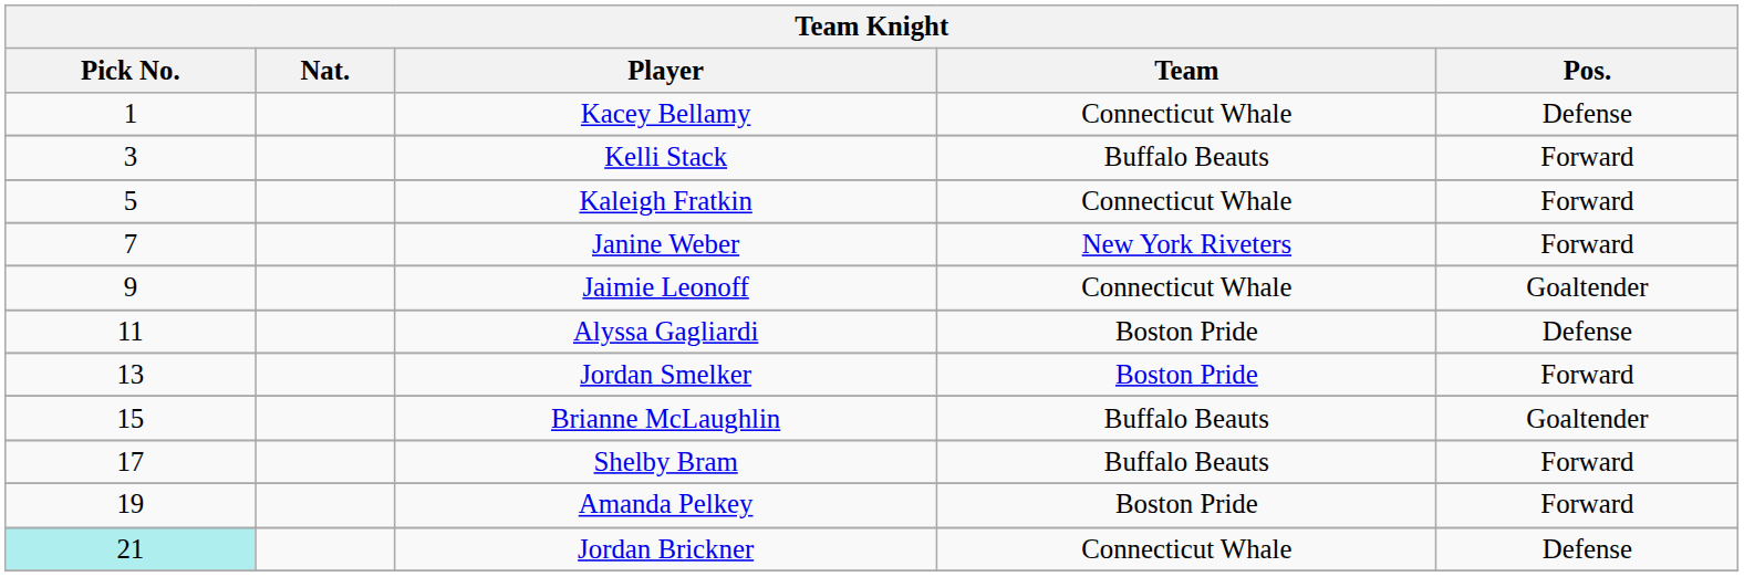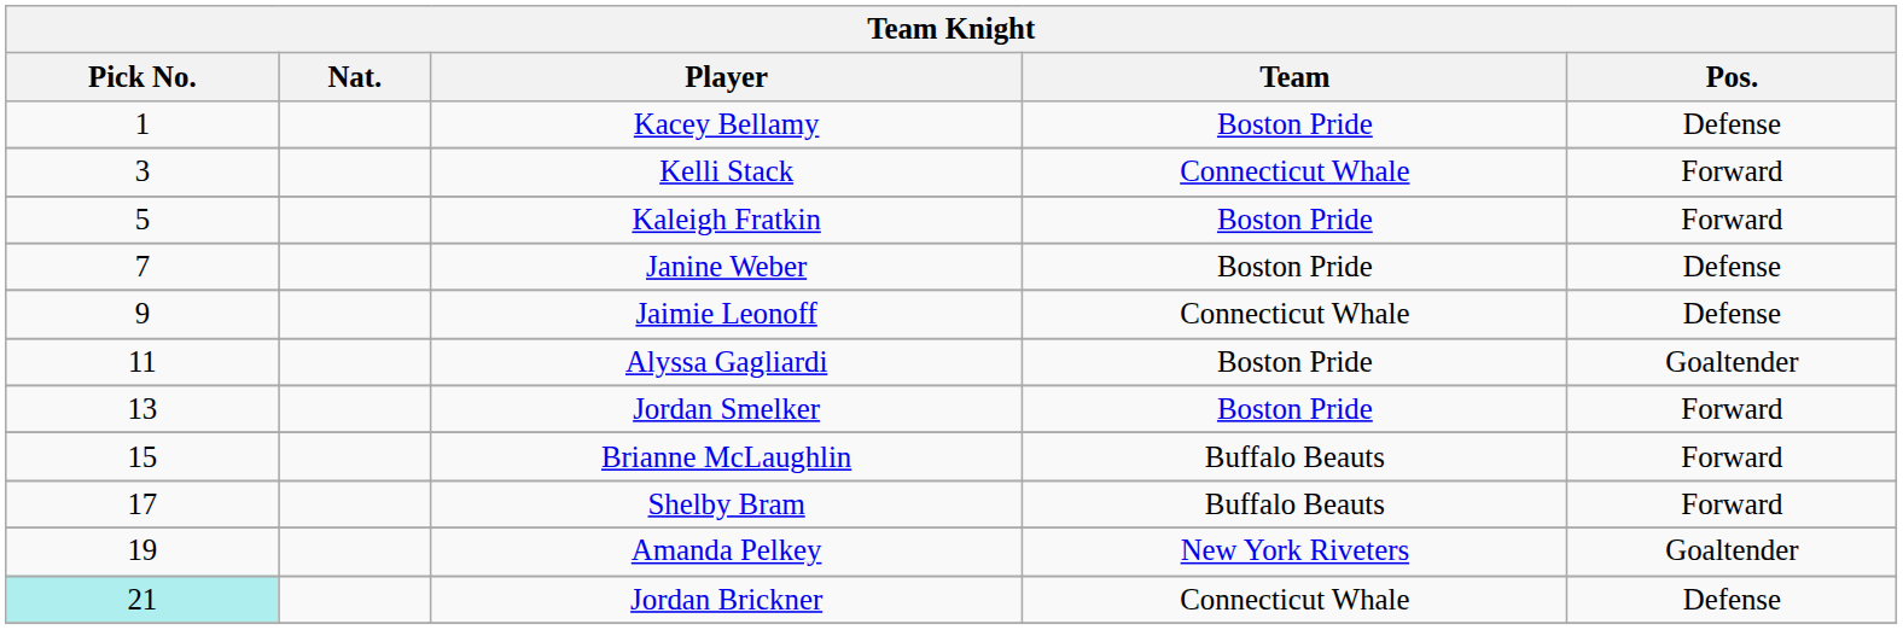Kacey Bellamy | Team: Connecticut Whale -> Boston Pride
Kelli Stack | Team: Buffalo Beauts -> Connecticut Whale
Kaleigh Fratkin | Team: Connecticut Whale -> Boston Pride
Janine Weber | Team: New York Riveters -> Boston Pride
Janine Weber | Pos.: Forward -> Defense
Jaimie Leonoff | Pos.: Goaltender -> Defense
Alyssa Gagliardi | Pos.: Defense -> Goaltender
Brianne McLaughlin | Pos.: Goaltender -> Forward
Amanda Pelkey | Team: Boston Pride -> New York Riveters
Amanda Pelkey | Pos.: Forward -> Goaltender
